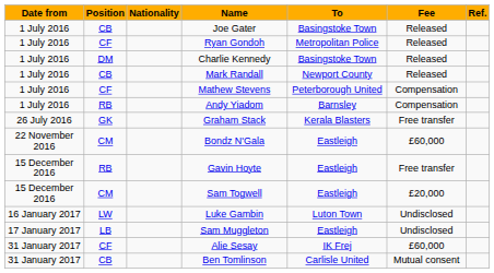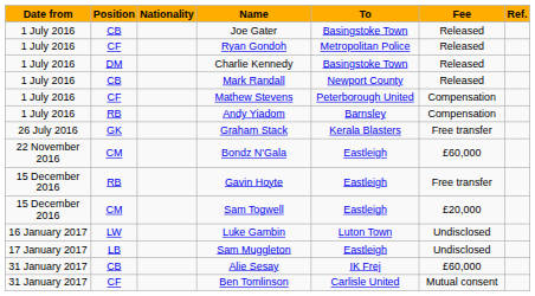Alie Sesay | Position: CF -> CB
Ben Tomlinson | Position: CB -> CF
